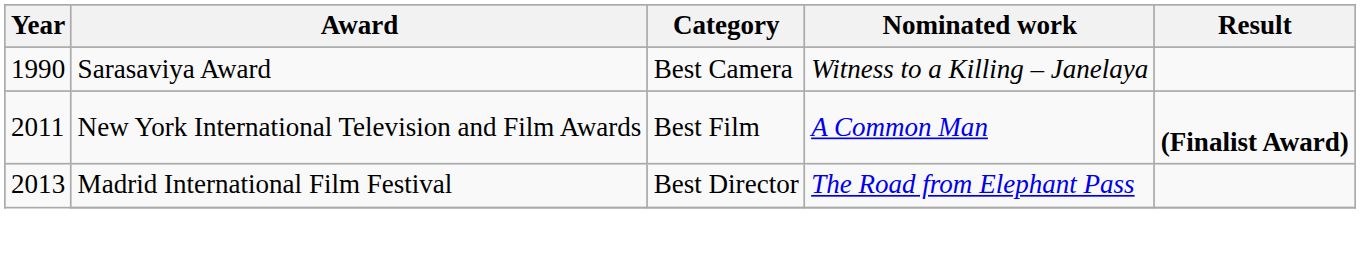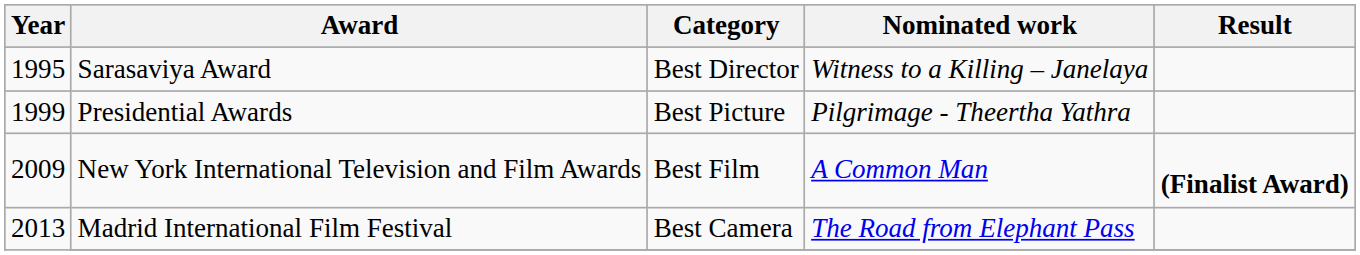Sarasaviya Award | Year: 1990 -> 1995
Sarasaviya Award | Category: Best Camera -> Best Director
+ row: 1999 | Presidential Awards | Best Picture | Pilgrimage - Theertha Yathra
New York International Television and Film Awards | Year: 2011 -> 2009
Madrid International Film Festival | Category: Best Director -> Best Camera
